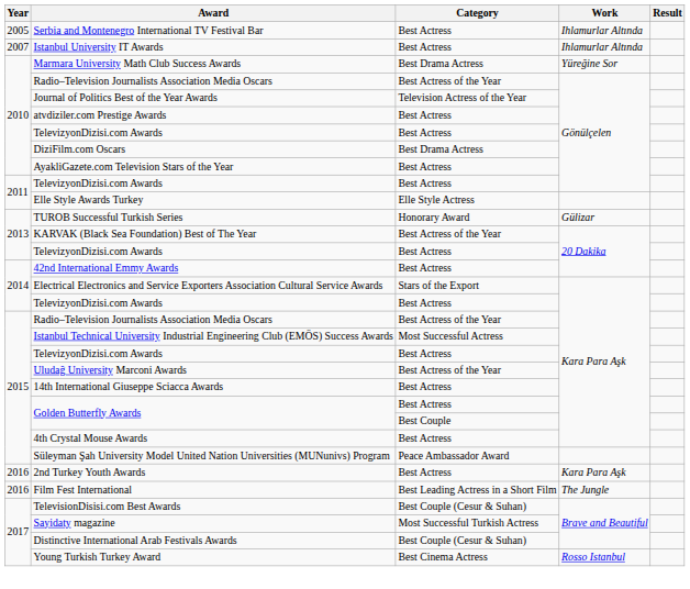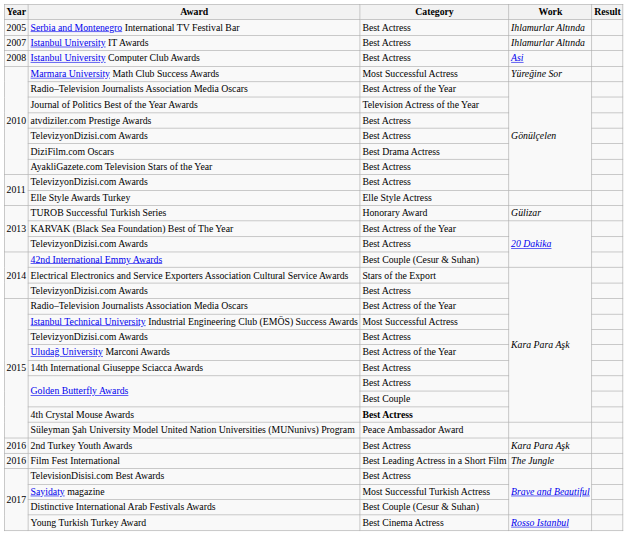+ row: 2008 | Istanbul University Computer Club Awards | Best Actress | Asi
Marmara University Math Club Success Awards | Category: Best Drama Actress -> Most Successful Actress
42nd International Emmy Awards | Category: Best Actress -> Best Couple (Cesur & Suhan)
4th Crystal Mouse Awards | Category: normal -> bold
TelevisionDisisi.com Best Awards | Category: Best Couple (Cesur & Suhan) -> Best Actress
